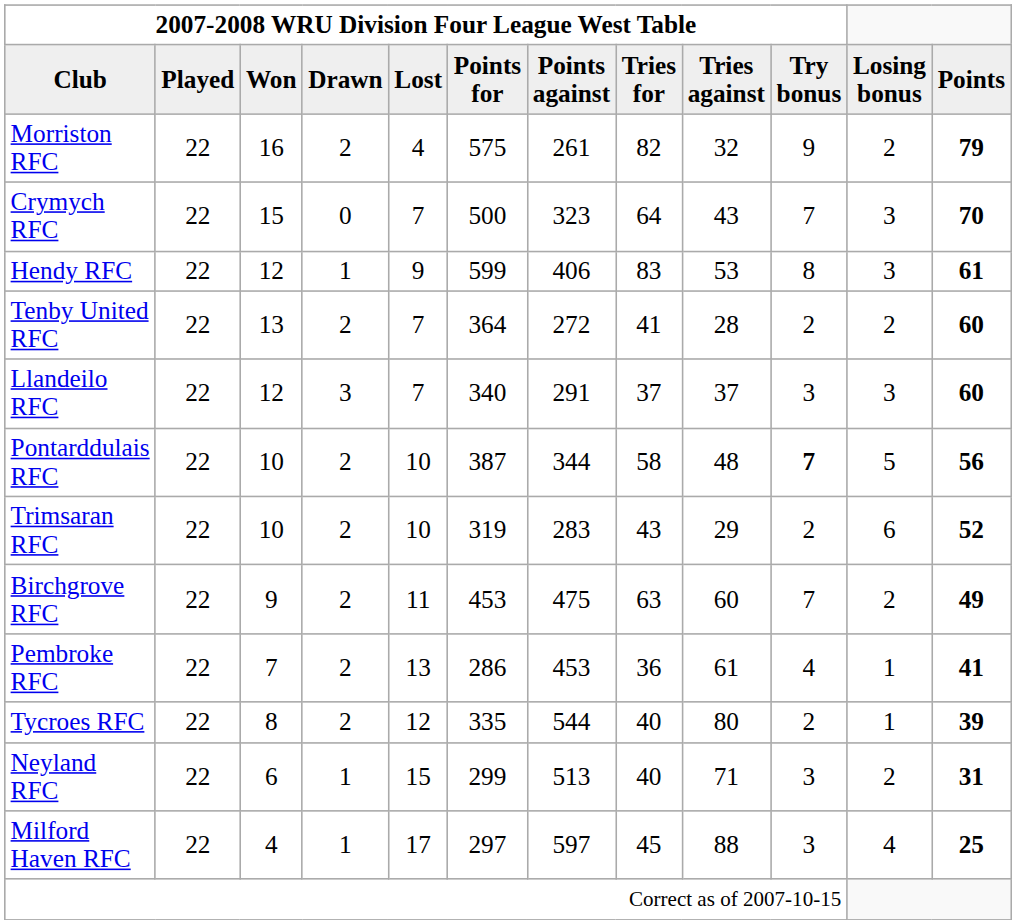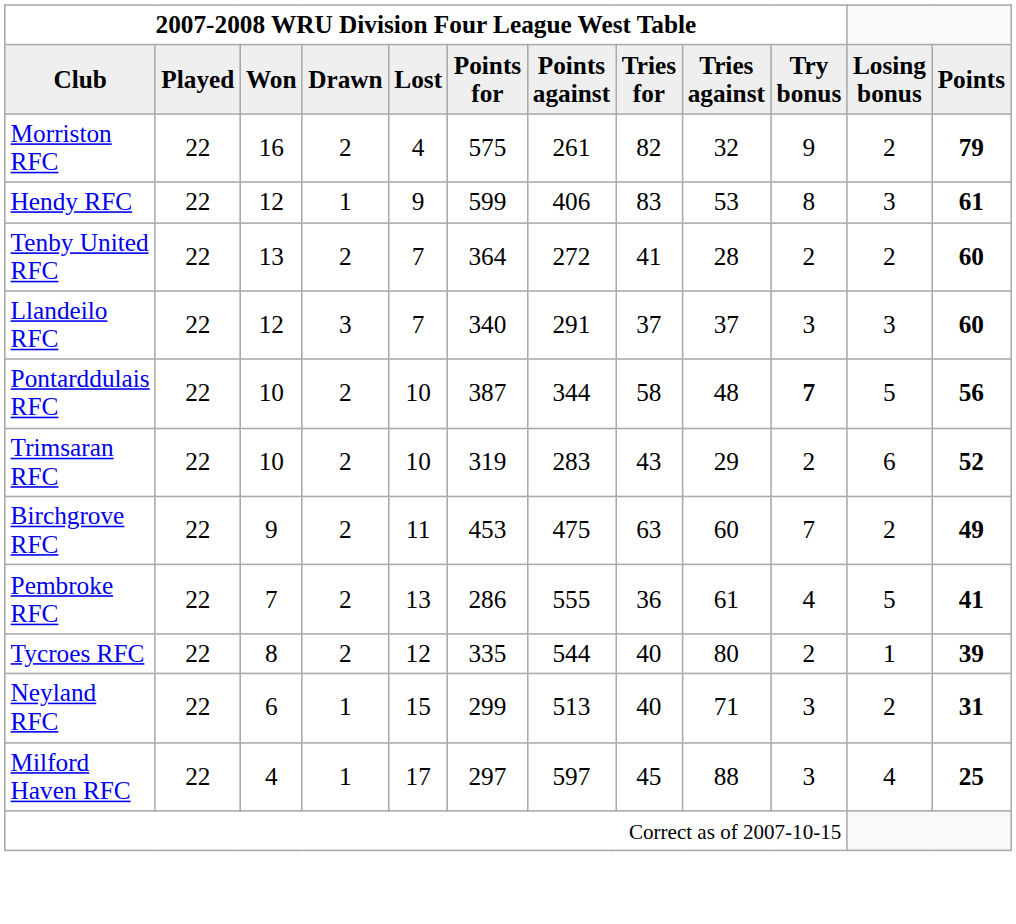- row: Crymych RFC | 22 | 15 | 0 | 7 | 500 | 323 | 64 | 43 | 7 | 3 | 70
Pembroke RFC | column 7: 453 -> 555
Pembroke RFC | Losing bonus: 1 -> 5
